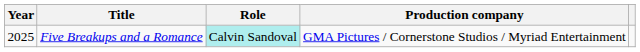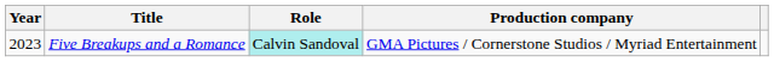Five Breakups and a Romance | Year: 2025 -> 2023
